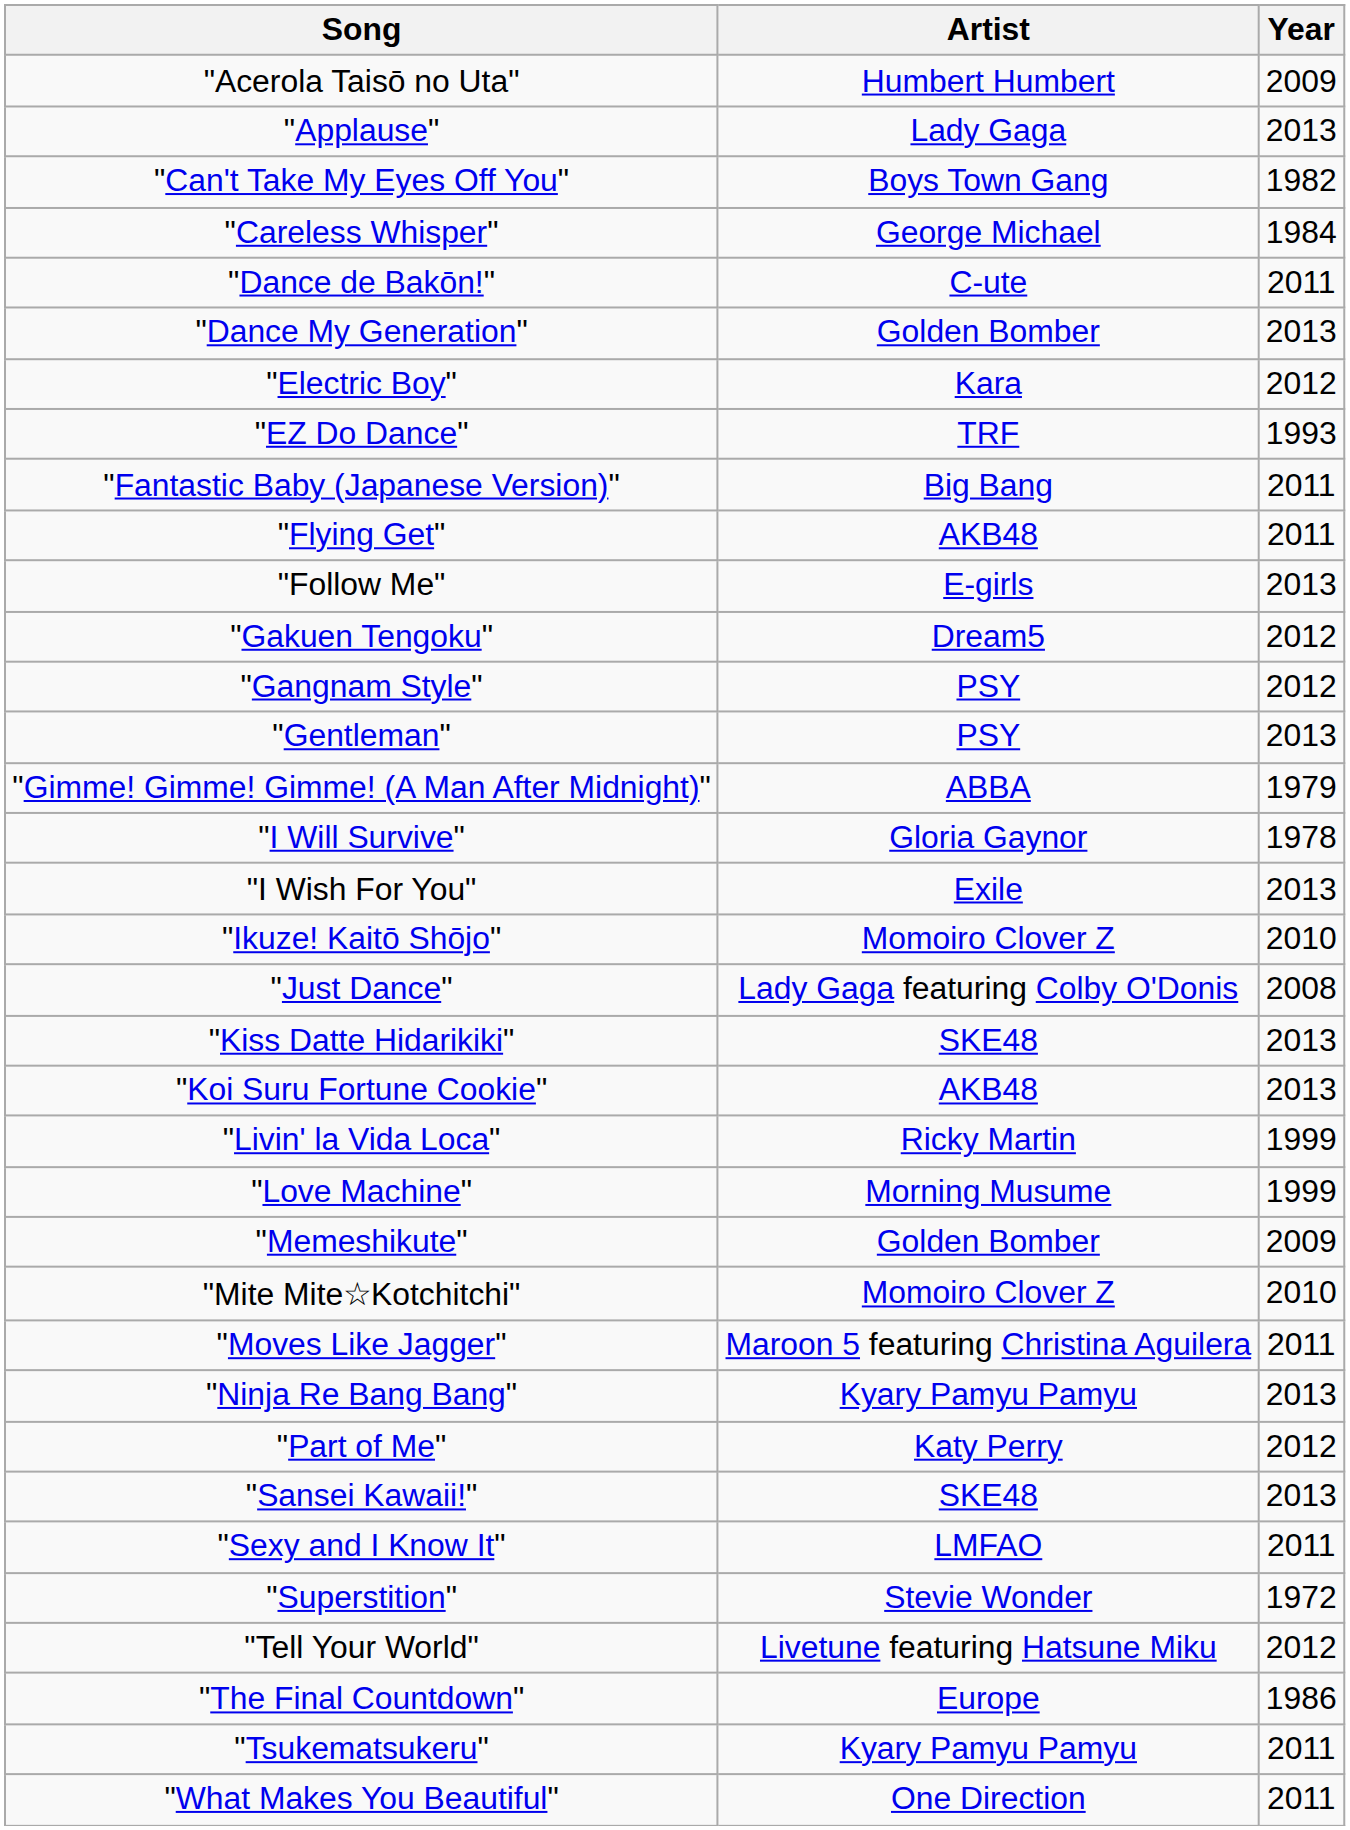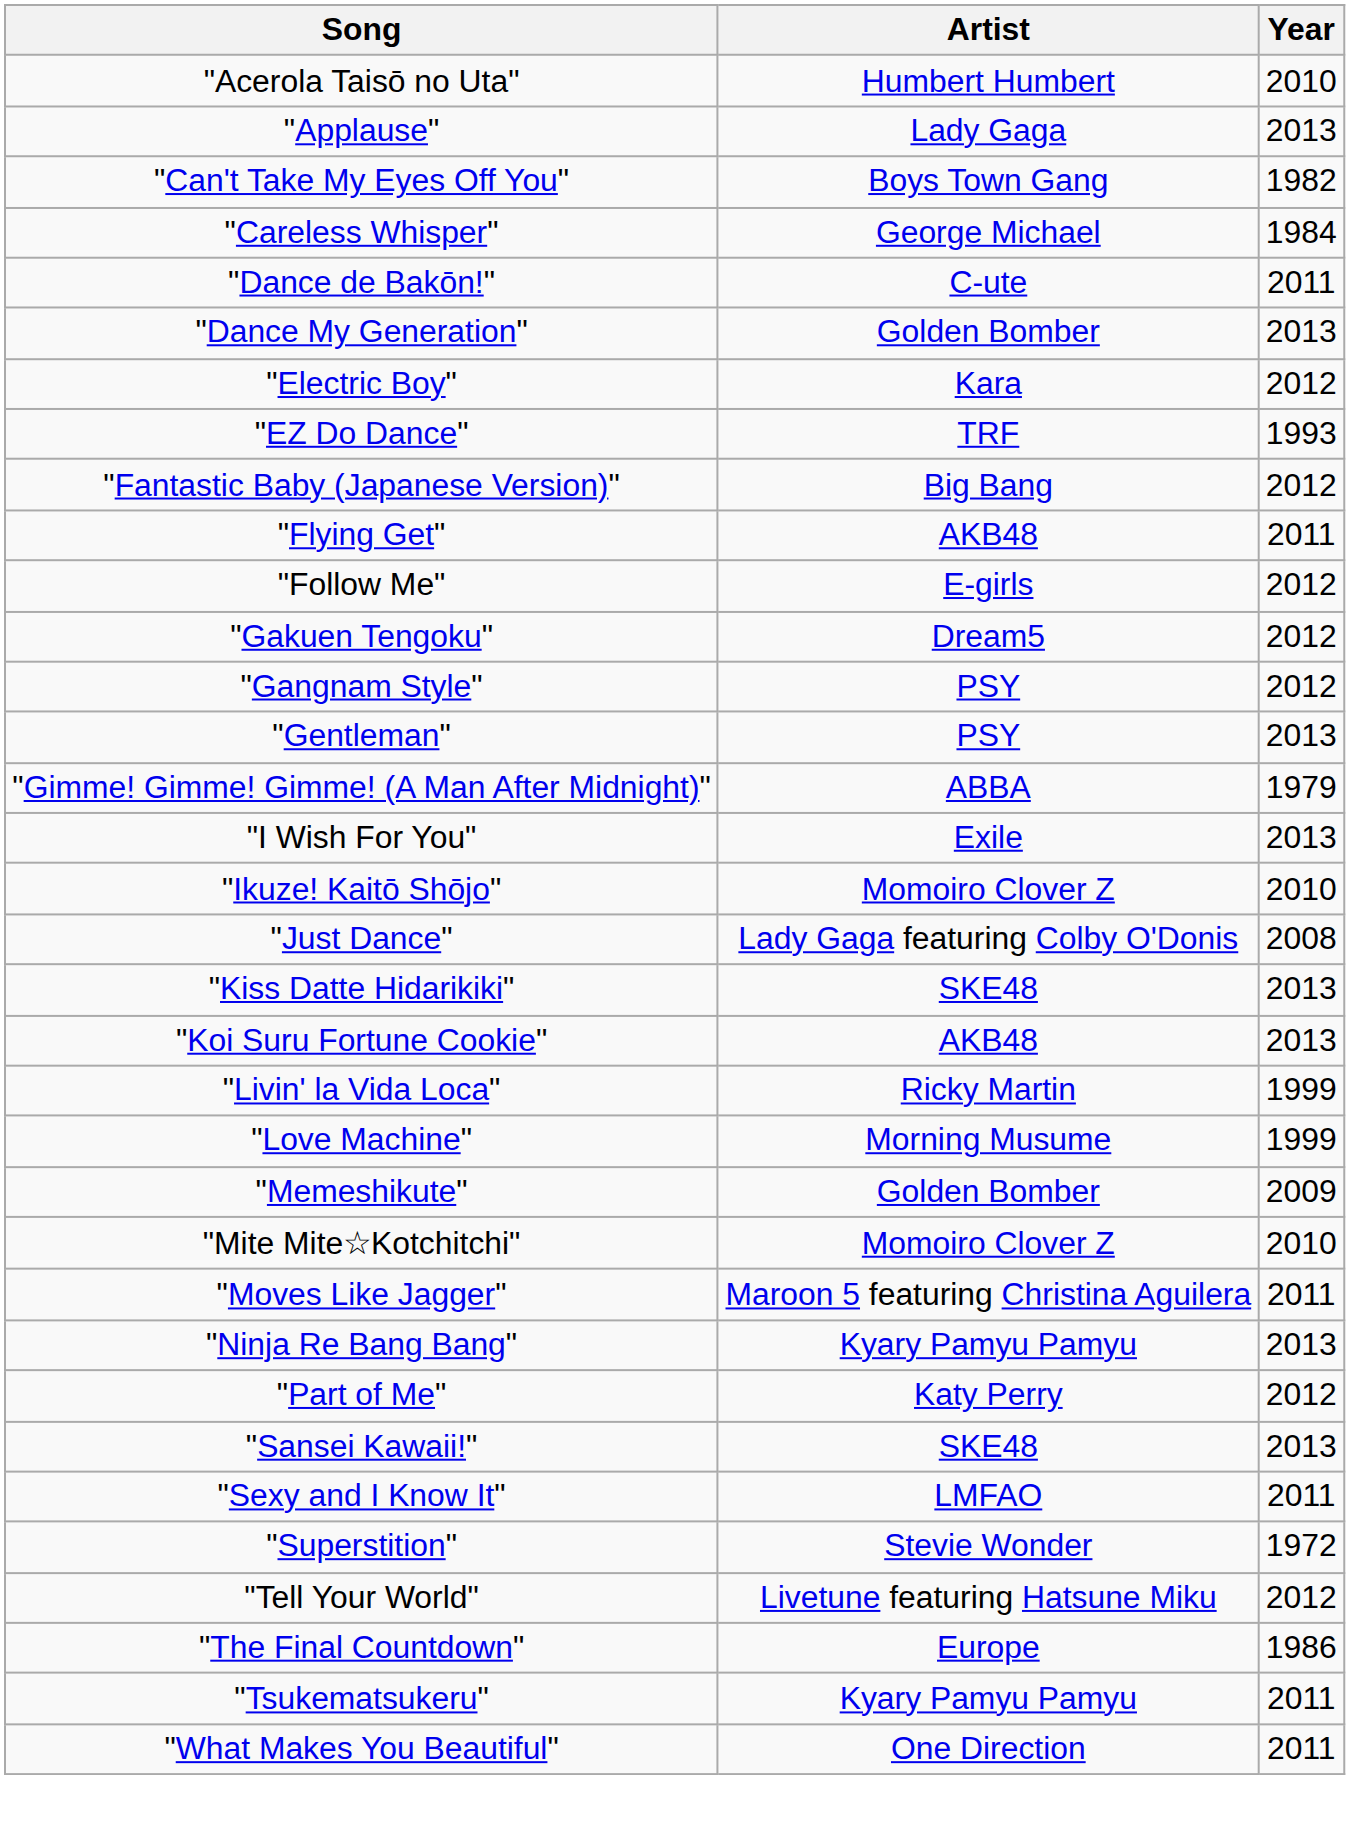"Acerola Taisō no Uta" | Year: 2009 -> 2010
"Fantastic Baby (Japanese Version)" | Year: 2011 -> 2012
"Follow Me" | Year: 2013 -> 2012
- row: "I Will Survive" | Gloria Gaynor | 1978
